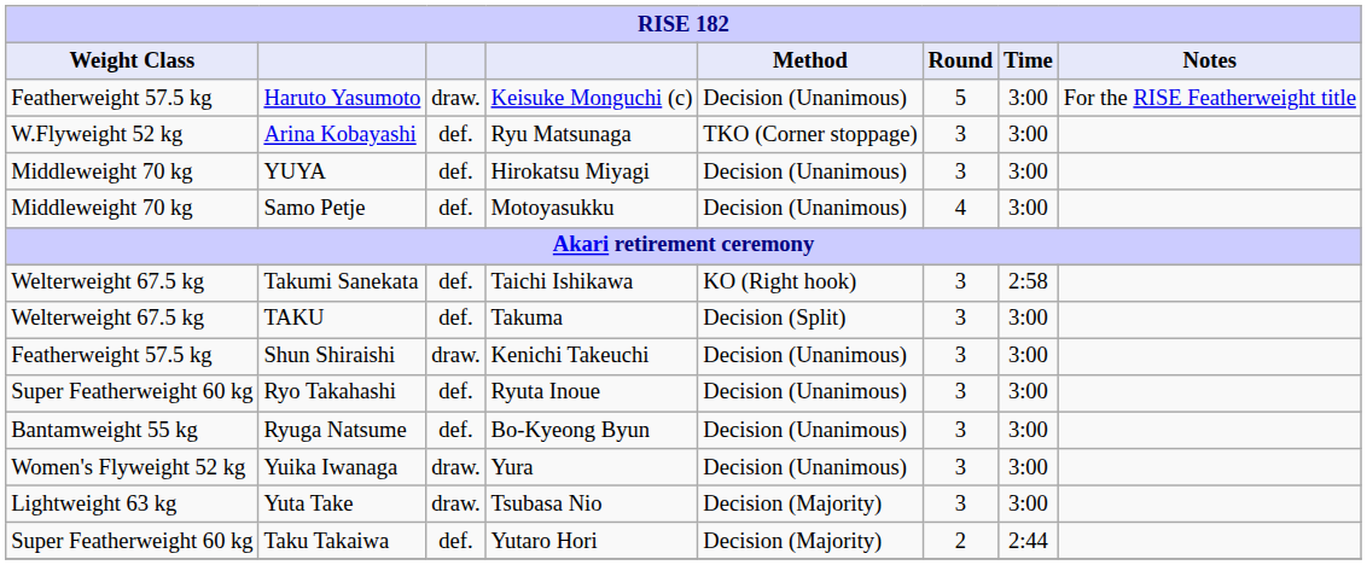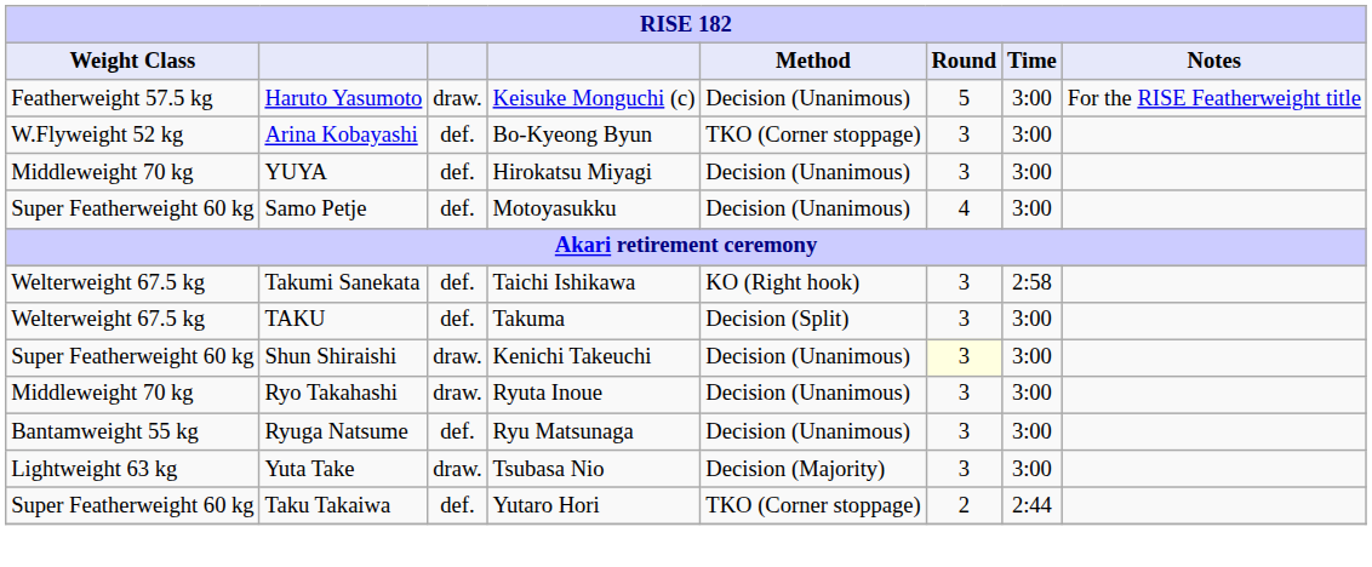Arina Kobayashi | column 4: Ryu Matsunaga -> Bo-Kyeong Byun
Samo Petje | Weight Class: Middleweight 70 kg -> Super Featherweight 60 kg
Shun Shiraishi | Weight Class: Featherweight 57.5 kg -> Super Featherweight 60 kg
Shun Shiraishi | Round: no background -> lightyellow background
Ryo Takahashi | Weight Class: Super Featherweight 60 kg -> Middleweight 70 kg
Ryo Takahashi | column 3: def. -> draw.
Ryuga Natsume | column 4: Bo-Kyeong Byun -> Ryu Matsunaga
- row: Women's Flyweight 52 kg | Yuika Iwanaga | draw. | Yura | Decision (Unanimous) | 3 | 3:00
Taku Takaiwa | Method: Decision (Majority) -> TKO (Corner stoppage)
